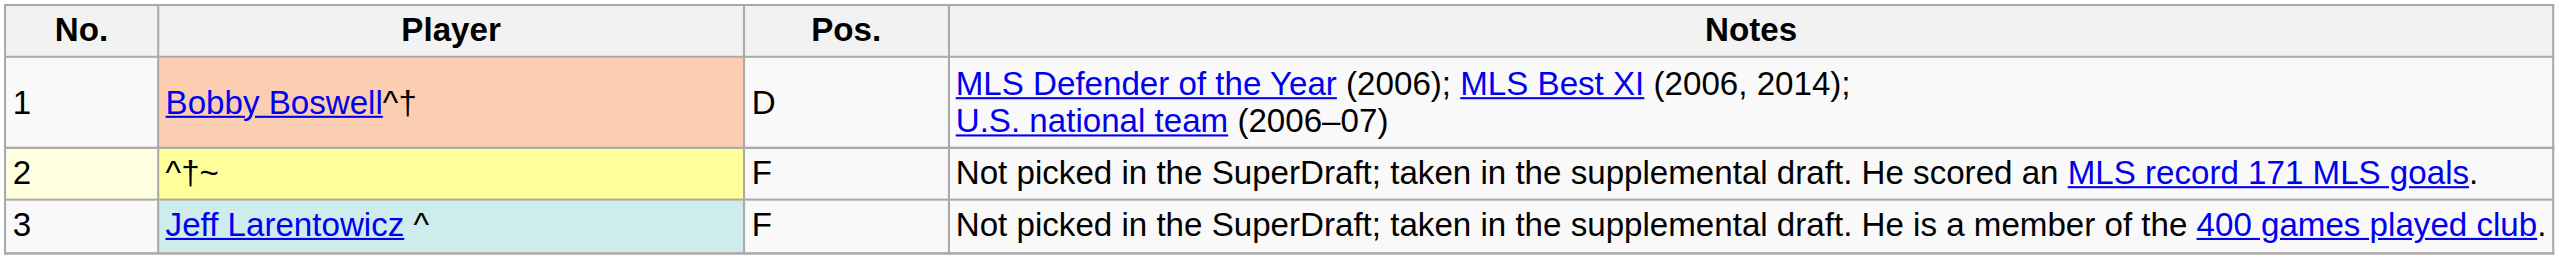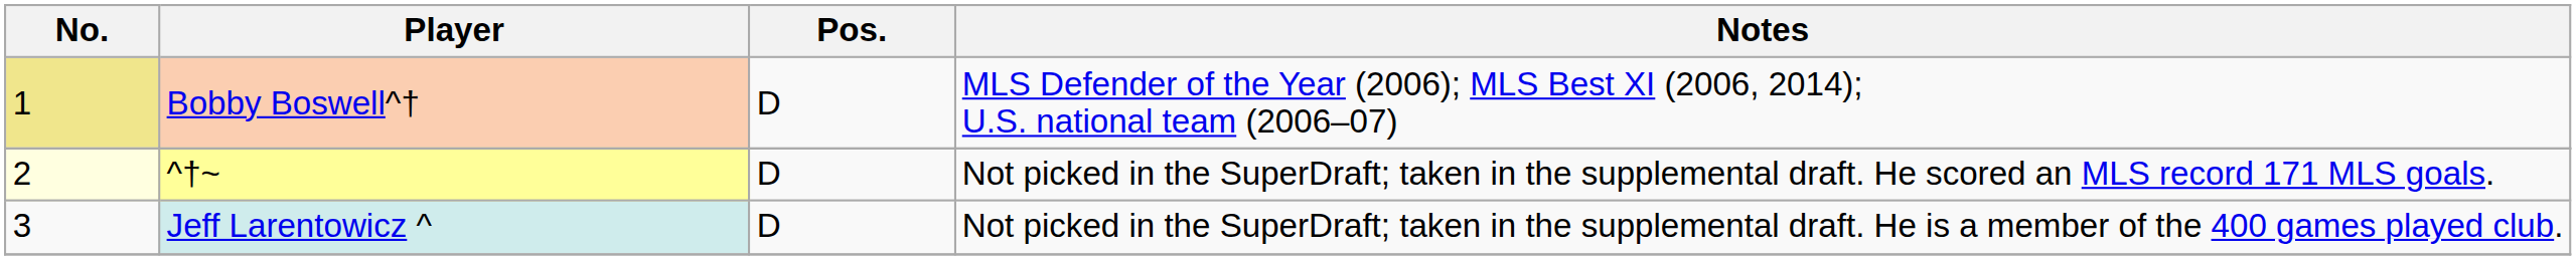Bobby Boswell^† | No.: no background -> khaki background
^†~ | Pos.: F -> D
Jeff Larentowicz ^ | Pos.: F -> D
